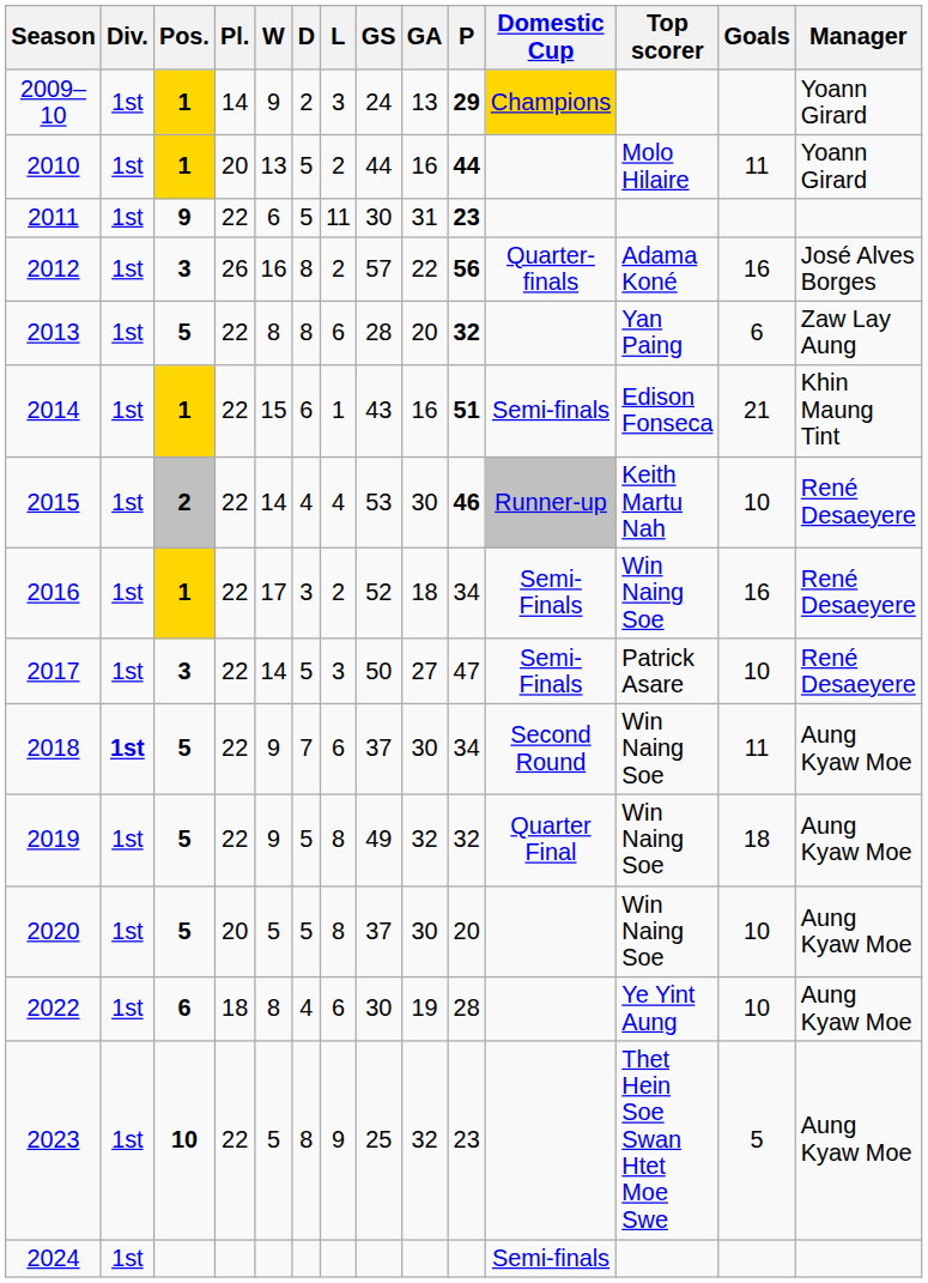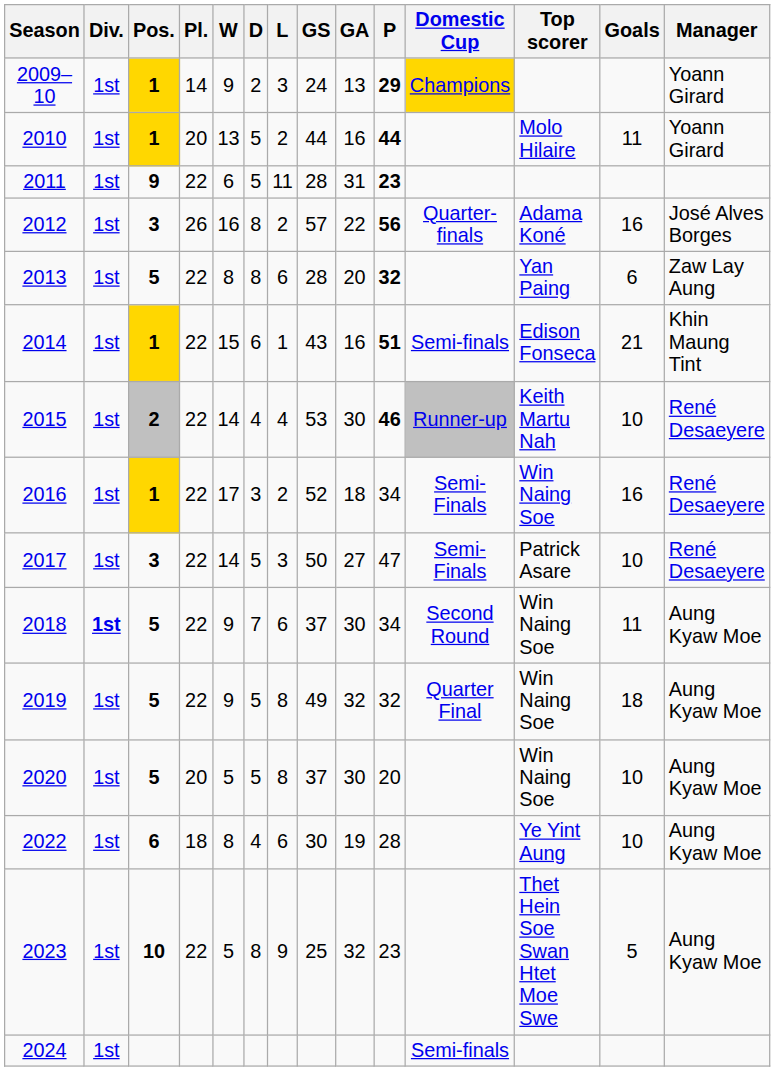2011 | GS: 30 -> 28
